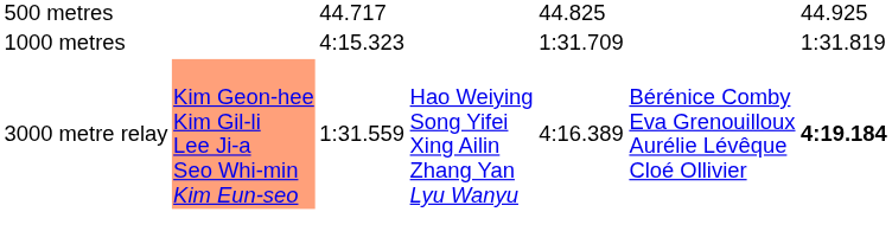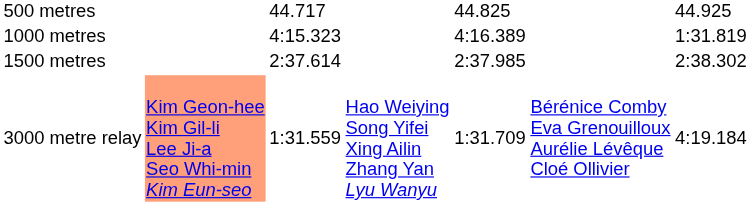1000 metres | column 5: 1:31.709 -> 4:16.389
+ row: 1500 metres | 2:37.614 | 2:37.985 | 2:38.302
3000 metre relay | column 5: 4:16.389 -> 1:31.709
3000 metre relay | column 7: bold -> normal
